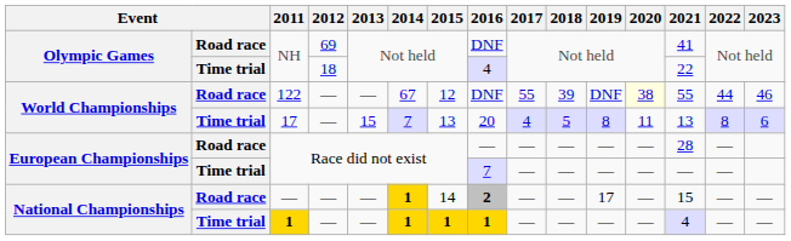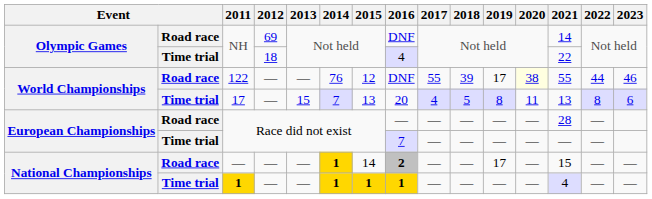Road race / NH | 2021: 41 -> 14
122 | 2014: 67 -> 76
122 | 2019: DNF -> 17
